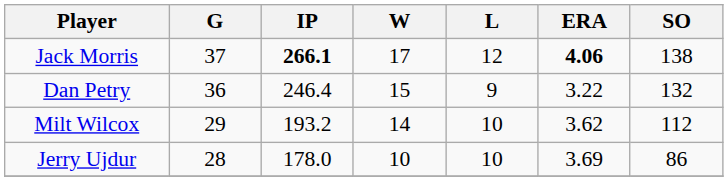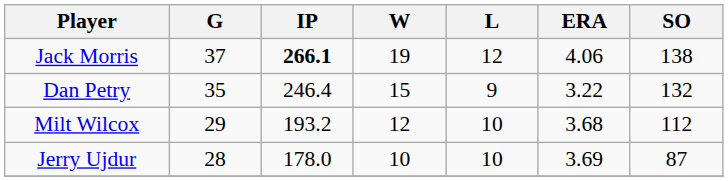Jack Morris | W: 17 -> 19
Jack Morris | ERA: bold -> normal
Dan Petry | G: 36 -> 35
Milt Wilcox | W: 14 -> 12
Milt Wilcox | ERA: 3.62 -> 3.68
Jerry Ujdur | SO: 86 -> 87
